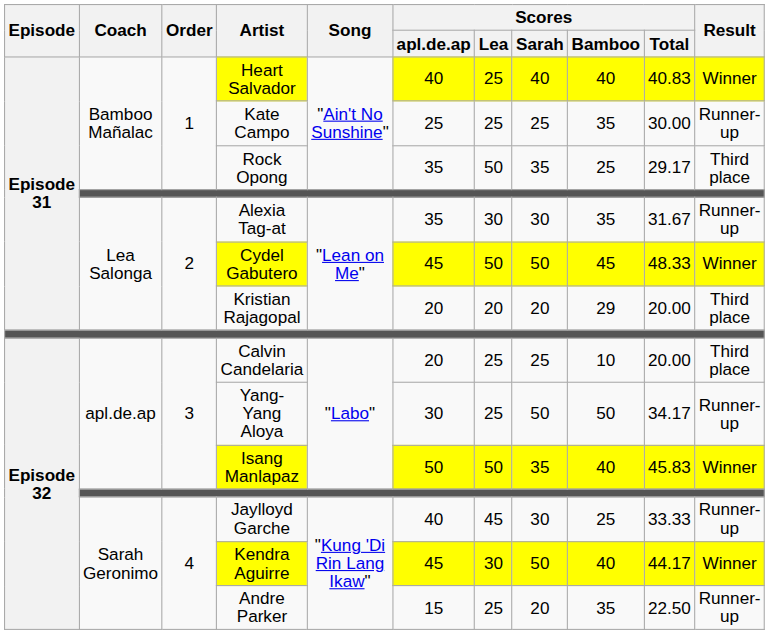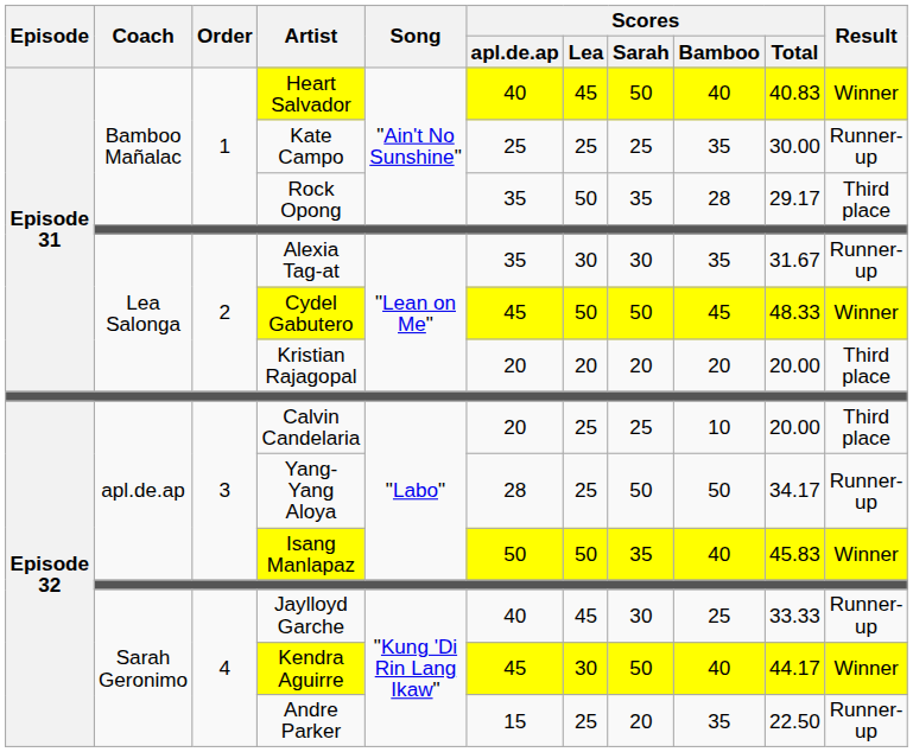Heart Salvador | Scores / Lea: 25 -> 45
Heart Salvador | Scores / Sarah: 40 -> 50
Rock Opong | Scores / Bamboo: 25 -> 28
Kristian Rajagopal | Scores / Bamboo: 29 -> 20
Yang-Yang Aloya | Scores / apl.de.ap: 30 -> 28
